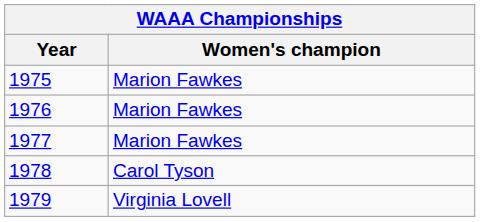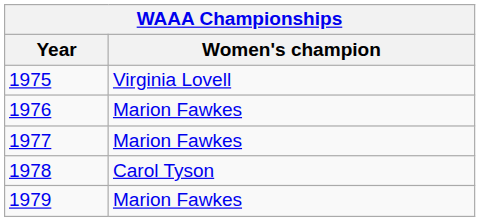1975 | Women's champion: Marion Fawkes -> Virginia Lovell
1979 | Women's champion: Virginia Lovell -> Marion Fawkes
